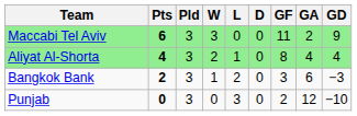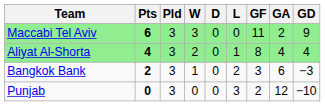columns swapped: D <-> L
